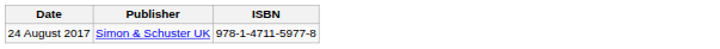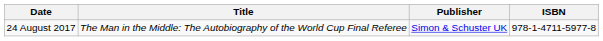+ column: Title | The Man in the Middle: The Autobiography of the World Cup Final Referee
